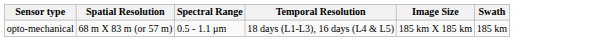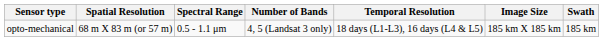+ column: Number of Bands | 4, 5 (Landsat 3 only)
